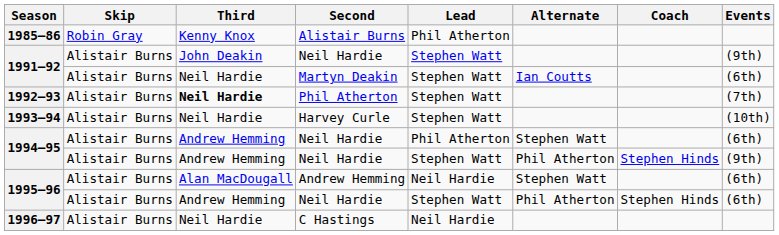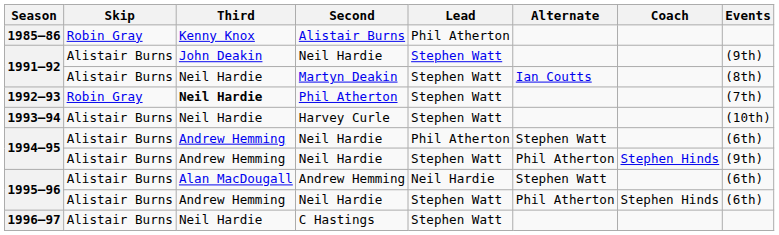1991–92 / Martyn Deakin | Events: (6th) -> (8th)
1992–93 | Skip: Alistair Burns -> Robin Gray
1996–97 | Lead: Neil Hardie -> Stephen Watt
